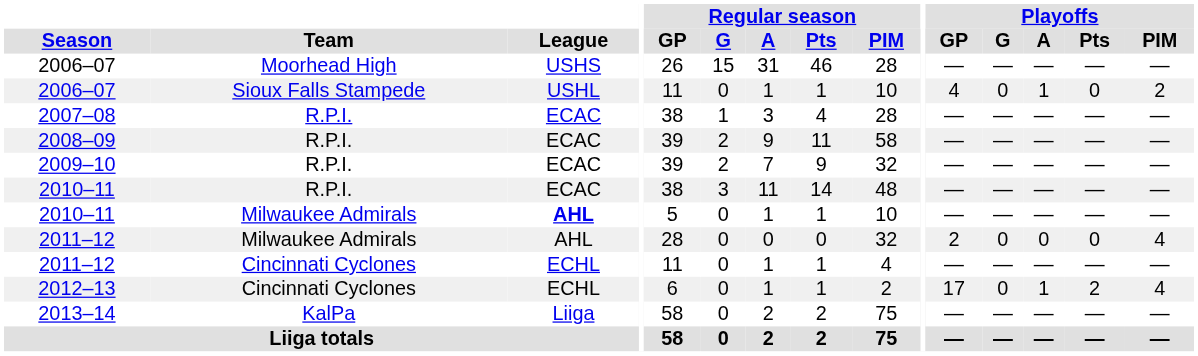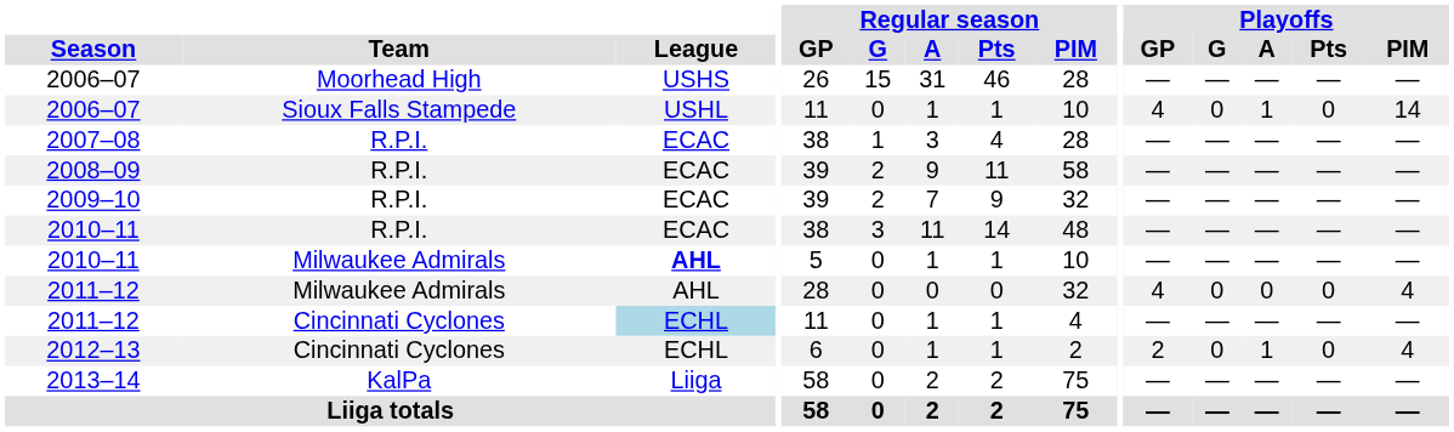2006–07 / Sioux Falls Stampede | Playoffs / PIM: 2 -> 14
2011–12 / Milwaukee Admirals | Playoffs / GP: 2 -> 4
2011–12 / Cincinnati Cyclones | League: no background -> lightblue background
2012–13 | Playoffs / GP: 17 -> 2
2012–13 | Playoffs / Pts: 2 -> 0
